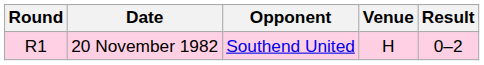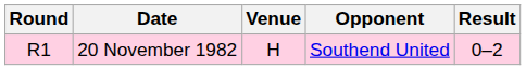columns swapped: Opponent <-> Venue
